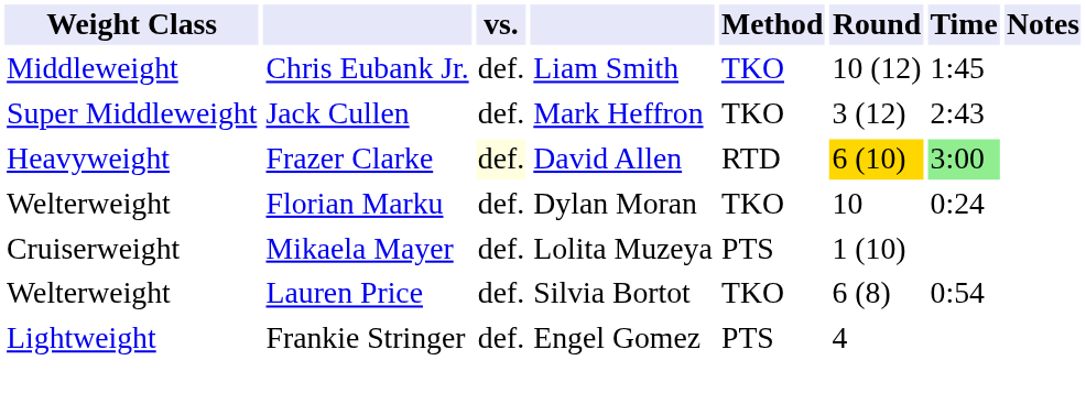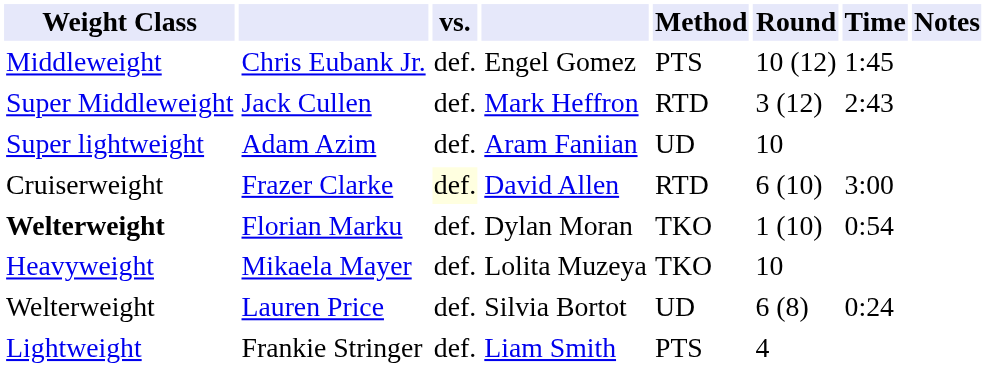Chris Eubank Jr. | column 4: Liam Smith -> Engel Gomez
Chris Eubank Jr. | Method: TKO -> PTS
Jack Cullen | Method: TKO -> RTD
+ row: Super lightweight | Adam Azim | def. | Aram Faniian | UD | 10
Frazer Clarke | Weight Class: Heavyweight -> Cruiserweight
Frazer Clarke | Round: gold background -> no background
Frazer Clarke | Time: lightgreen background -> no background
Florian Marku | Weight Class: normal -> bold
Florian Marku | Round: 10 -> 1 (10)
Florian Marku | Time: 0:24 -> 0:54
Mikaela Mayer | Weight Class: Cruiserweight -> Heavyweight
Mikaela Mayer | Method: PTS -> TKO
Mikaela Mayer | Round: 1 (10) -> 10
Lauren Price | Method: TKO -> UD
Lauren Price | Time: 0:54 -> 0:24
Frankie Stringer | column 4: Engel Gomez -> Liam Smith
